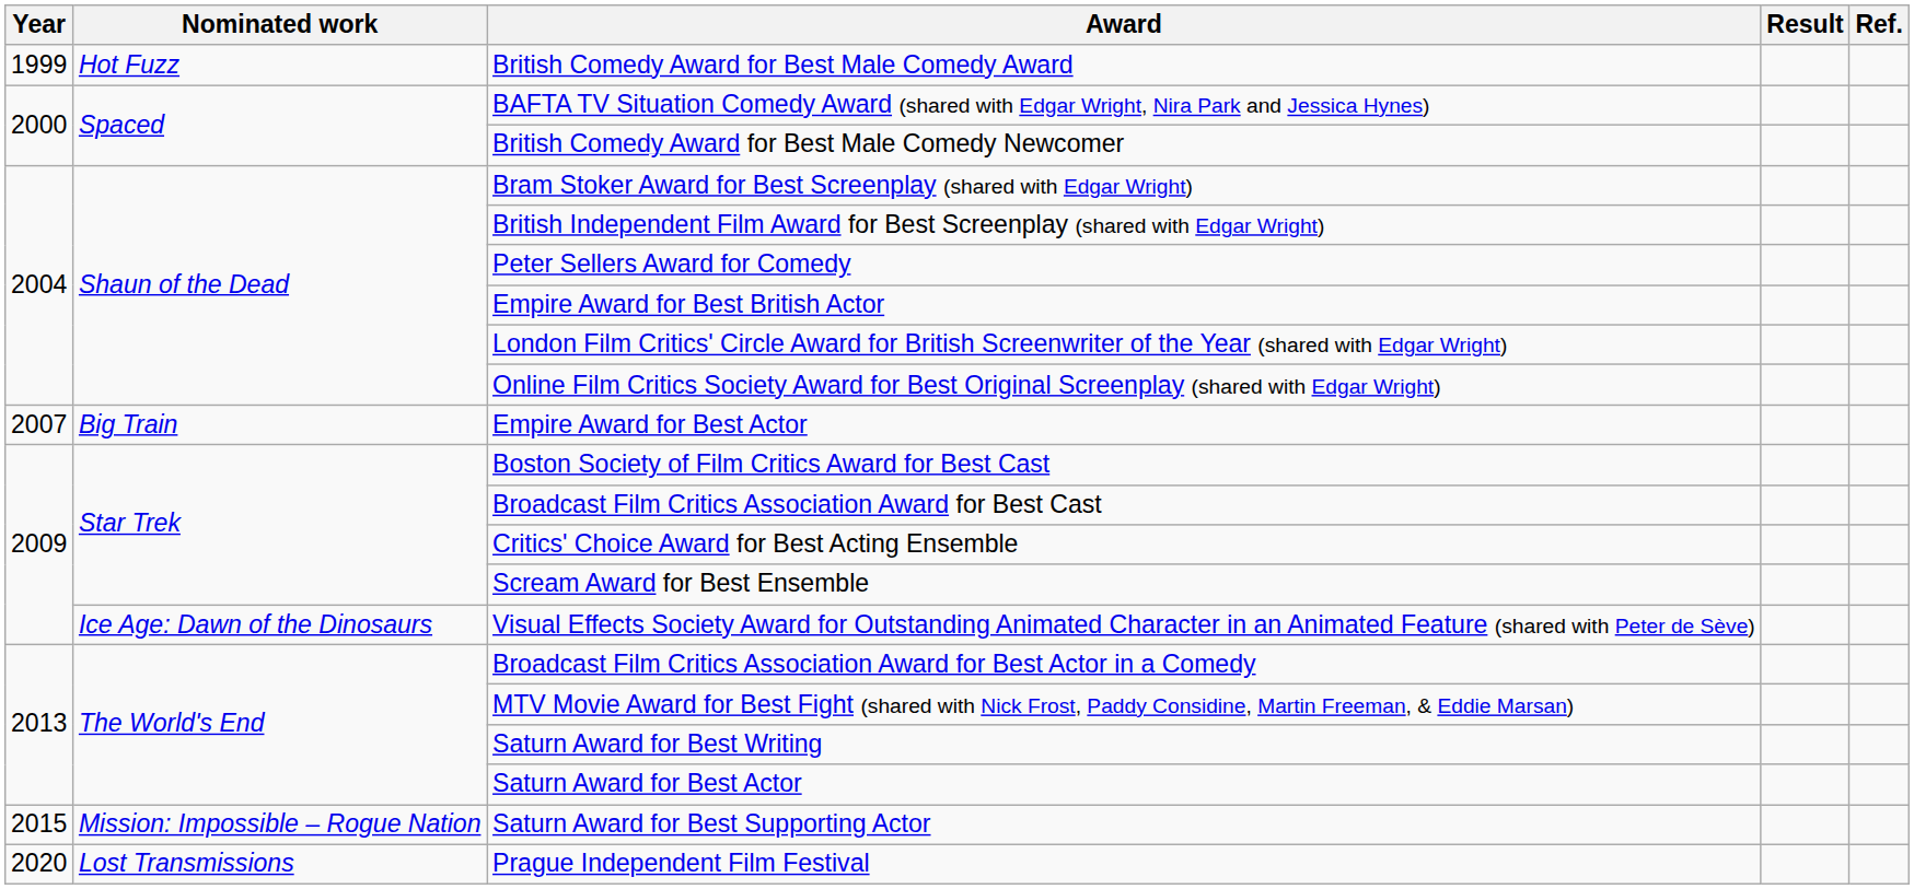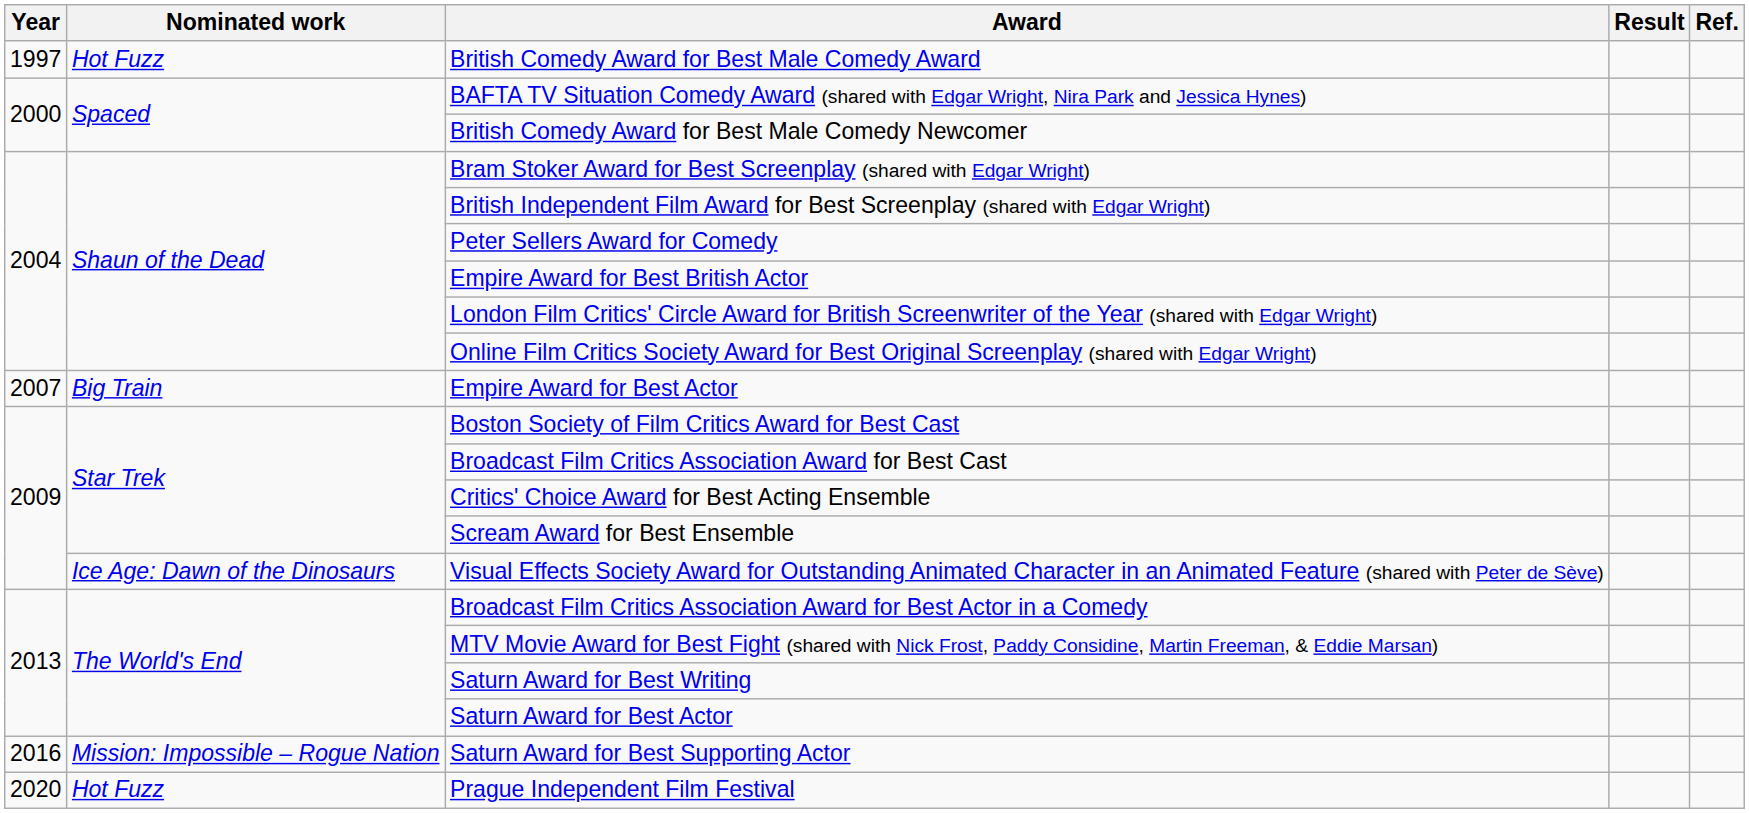British Comedy Award for Best Male Comedy Award | Year: 1999 -> 1997
Saturn Award for Best Supporting Actor | Year: 2015 -> 2016
Prague Independent Film Festival | Nominated work: Lost Transmissions -> Hot Fuzz
